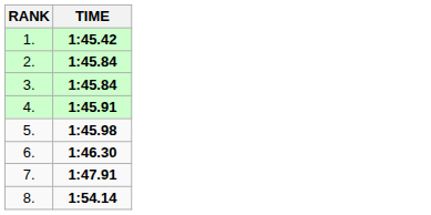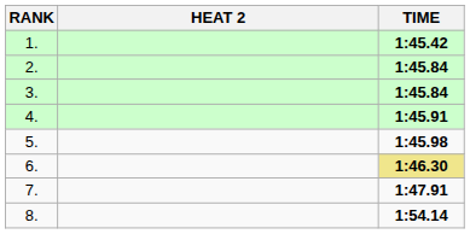+ column: HEAT 2
6. | TIME: no background -> khaki background
